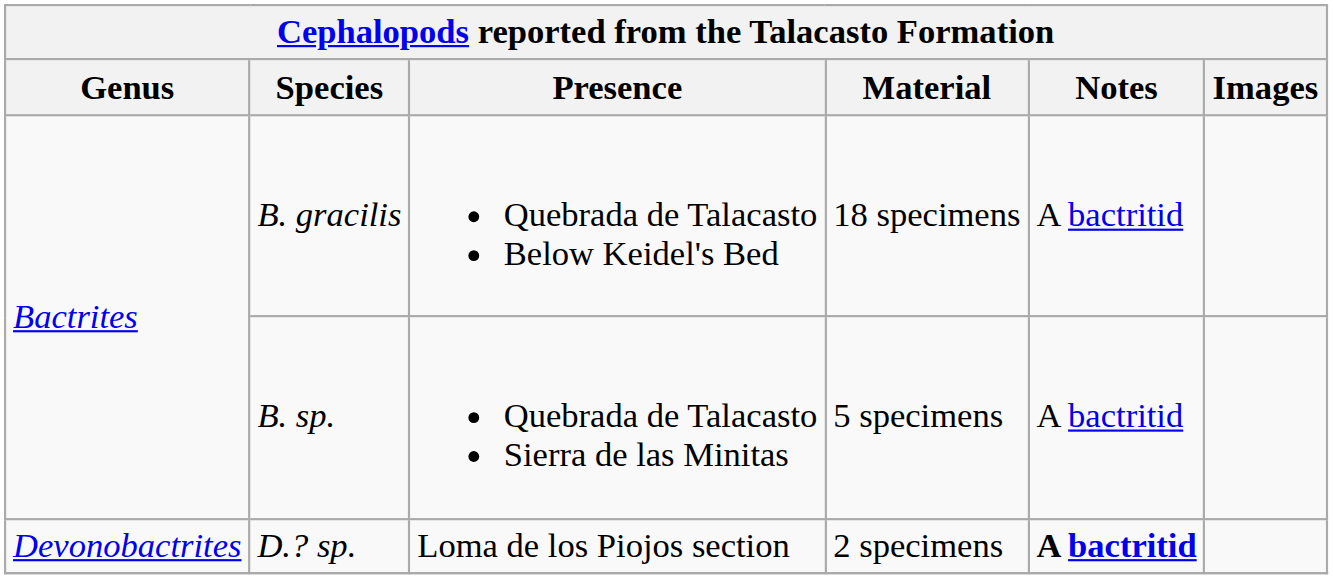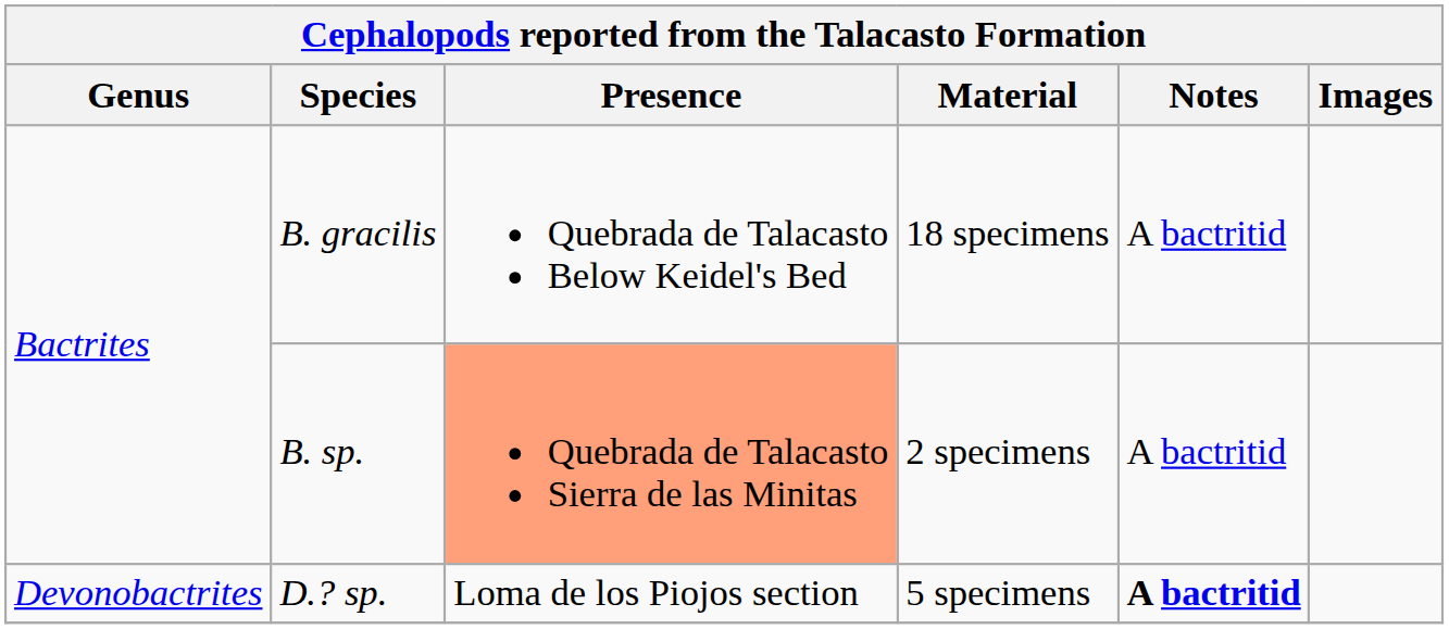B. sp. | Presence: no background -> lightsalmon background
B. sp. | Material: 5 specimens -> 2 specimens
D.? sp. | Material: 2 specimens -> 5 specimens
